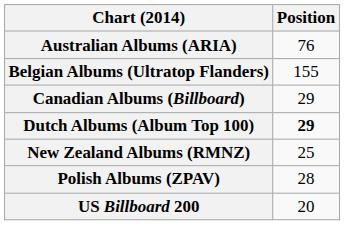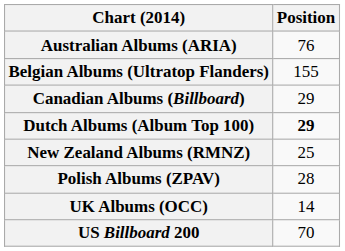+ row: UK Albums (OCC) | 14
US Billboard 200 | Position: 20 -> 70
